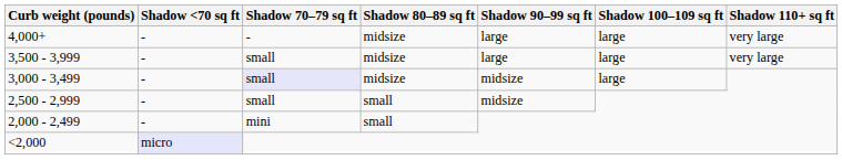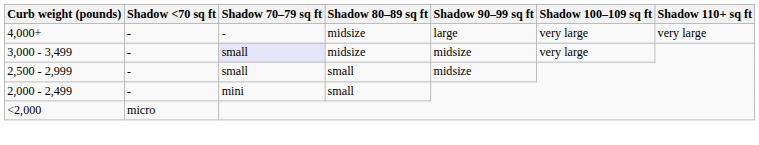4,000+ | Shadow 100–109 sq ft: large -> very large
- row: 3,500 - 3,999 | - | small | midsize | large | large | very large
3,000 - 3,499 | Shadow 100–109 sq ft: large -> very large
<2,000 | Shadow <70 sq ft: lavender background -> no background
